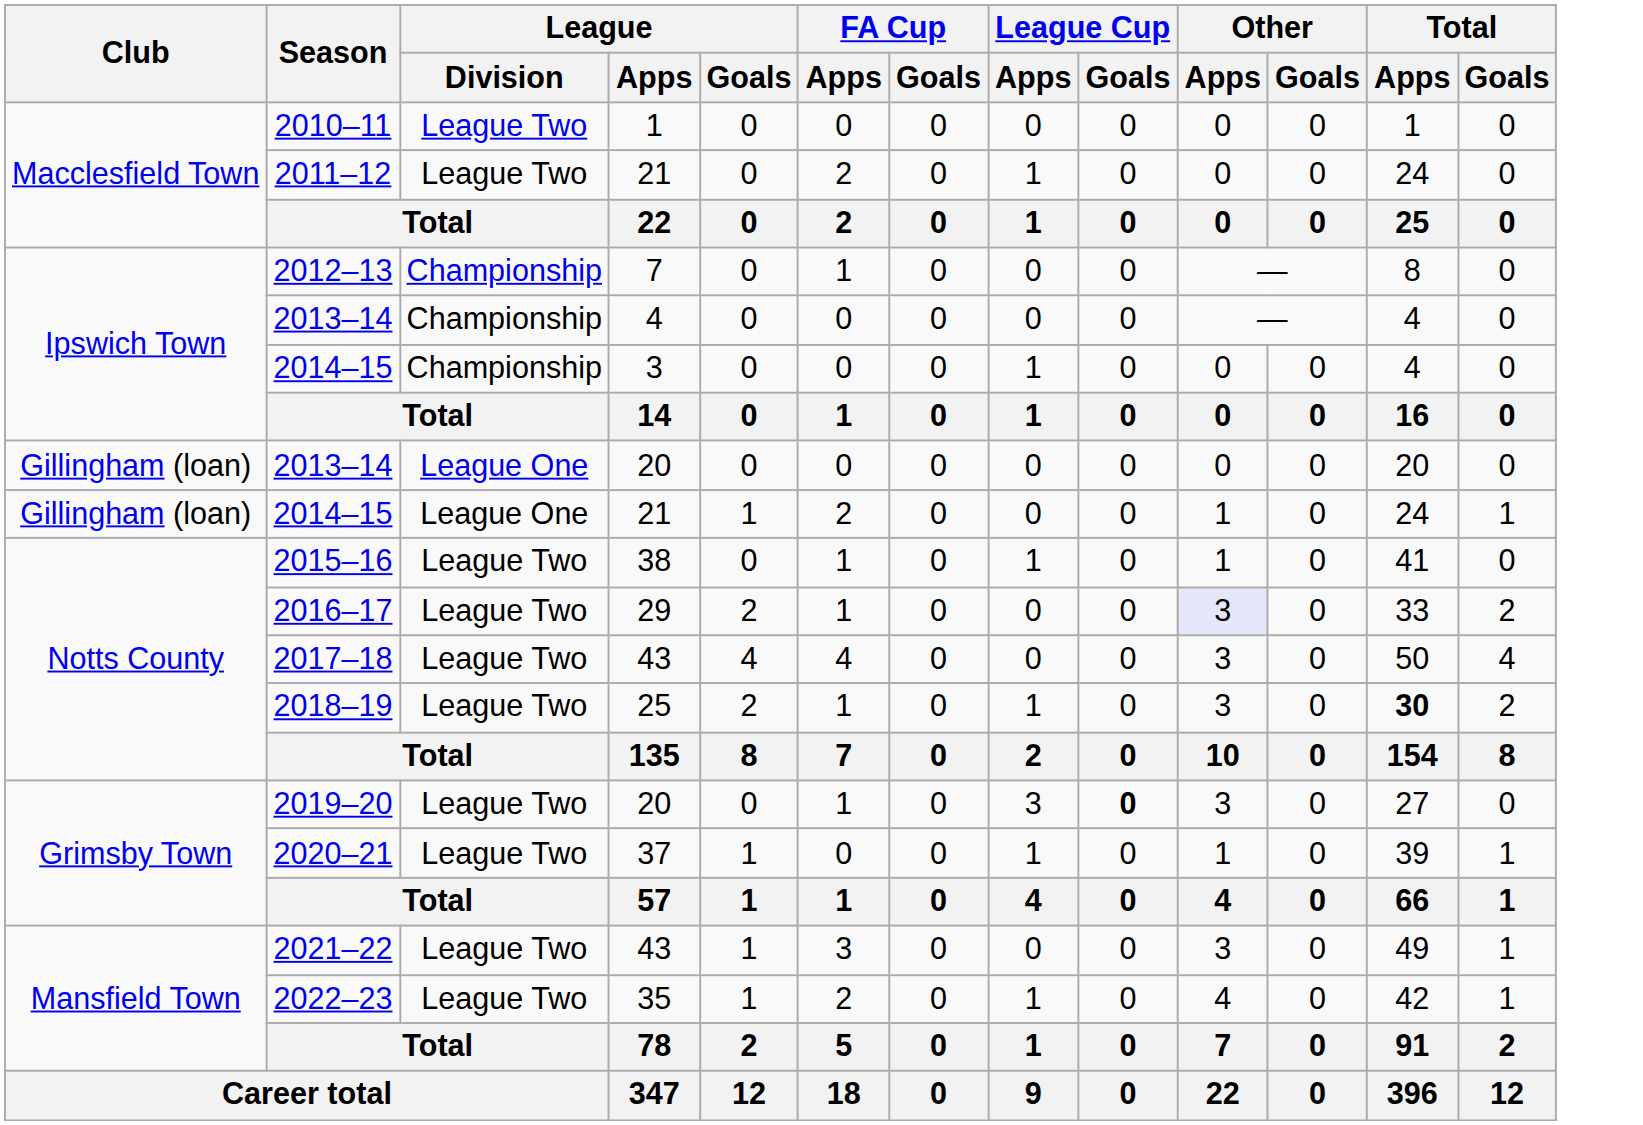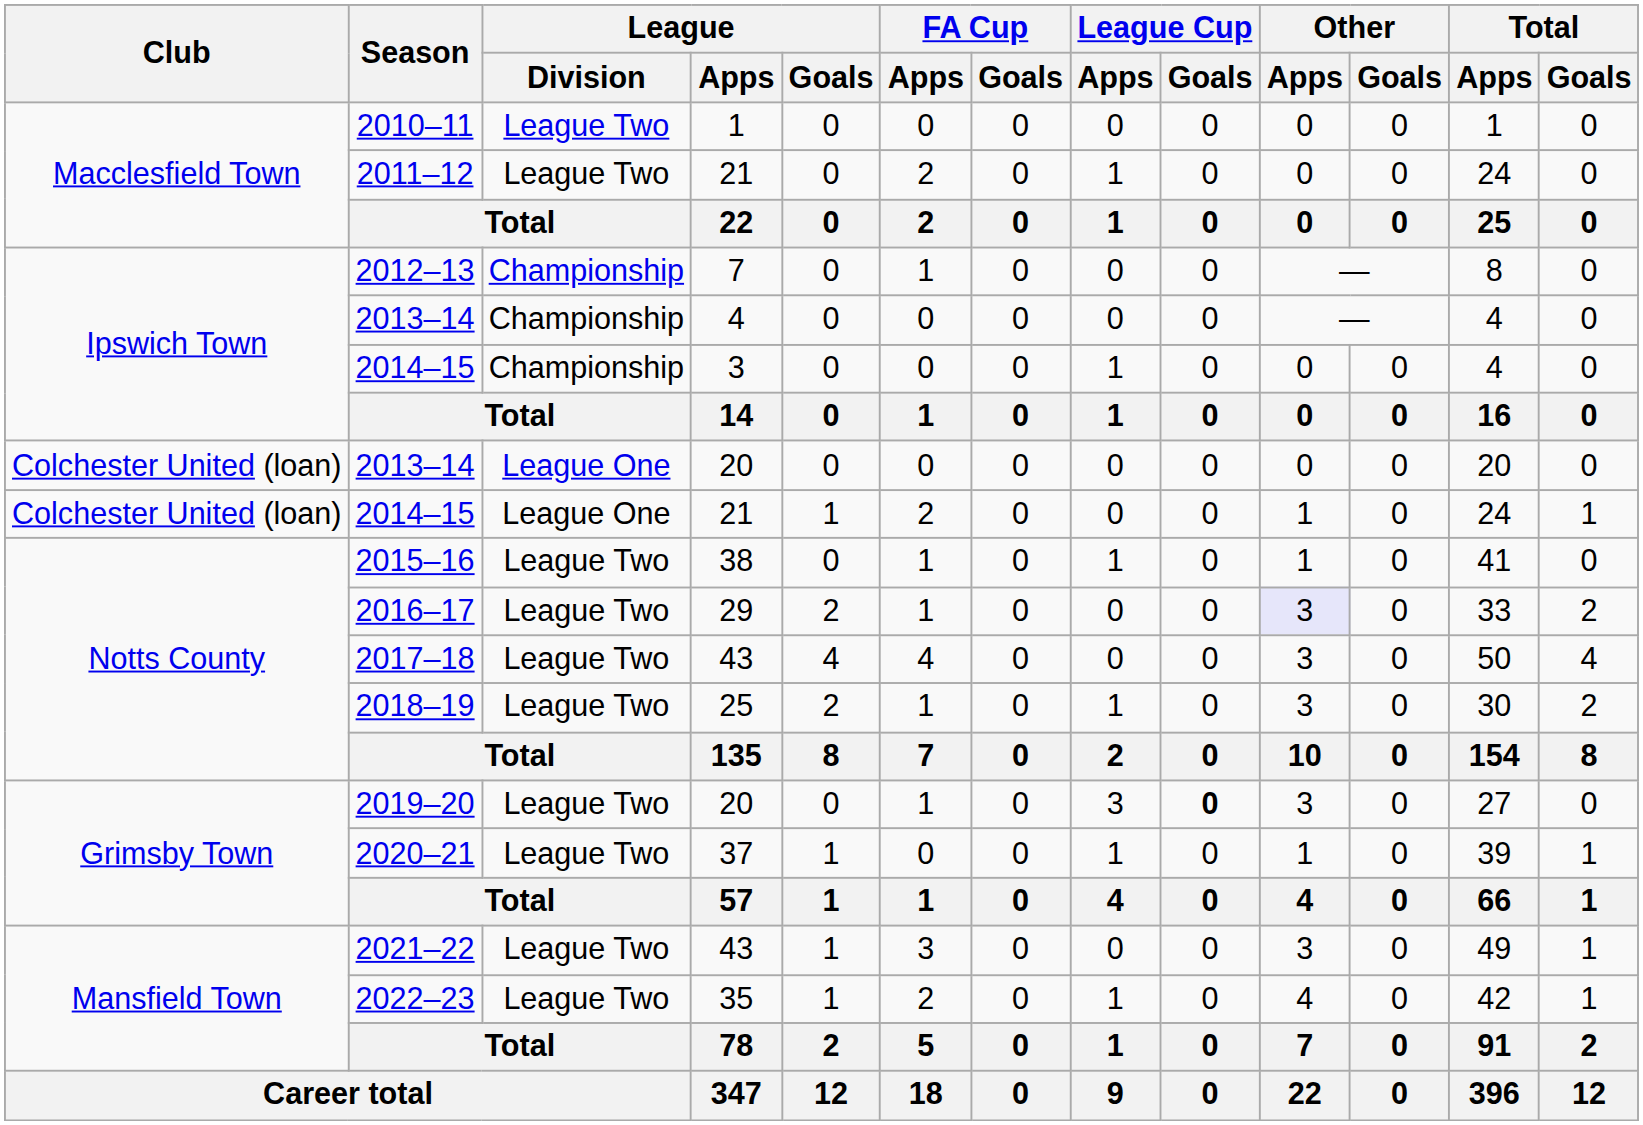2013–14 / 20 | Club: Gillingham (loan) -> Colchester United (loan)
2014–15 / 21 | Club: Gillingham (loan) -> Colchester United (loan)
2018–19 | Total / Apps: bold -> normal
